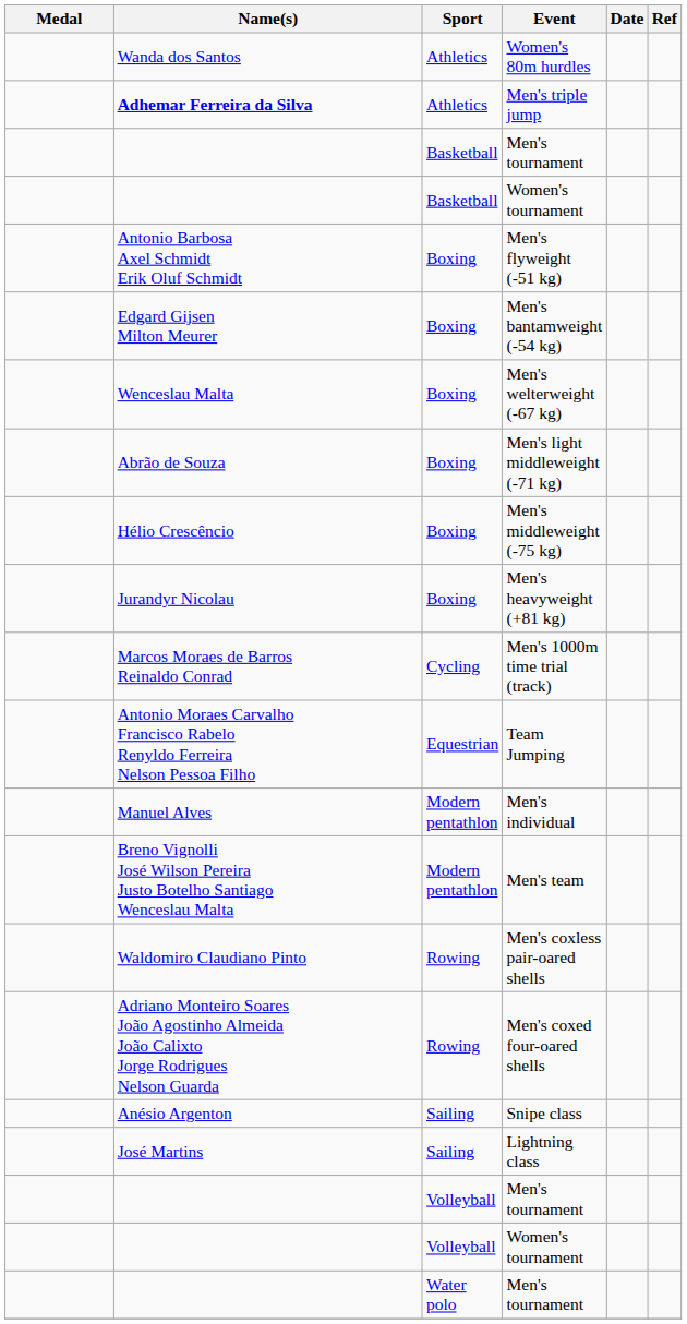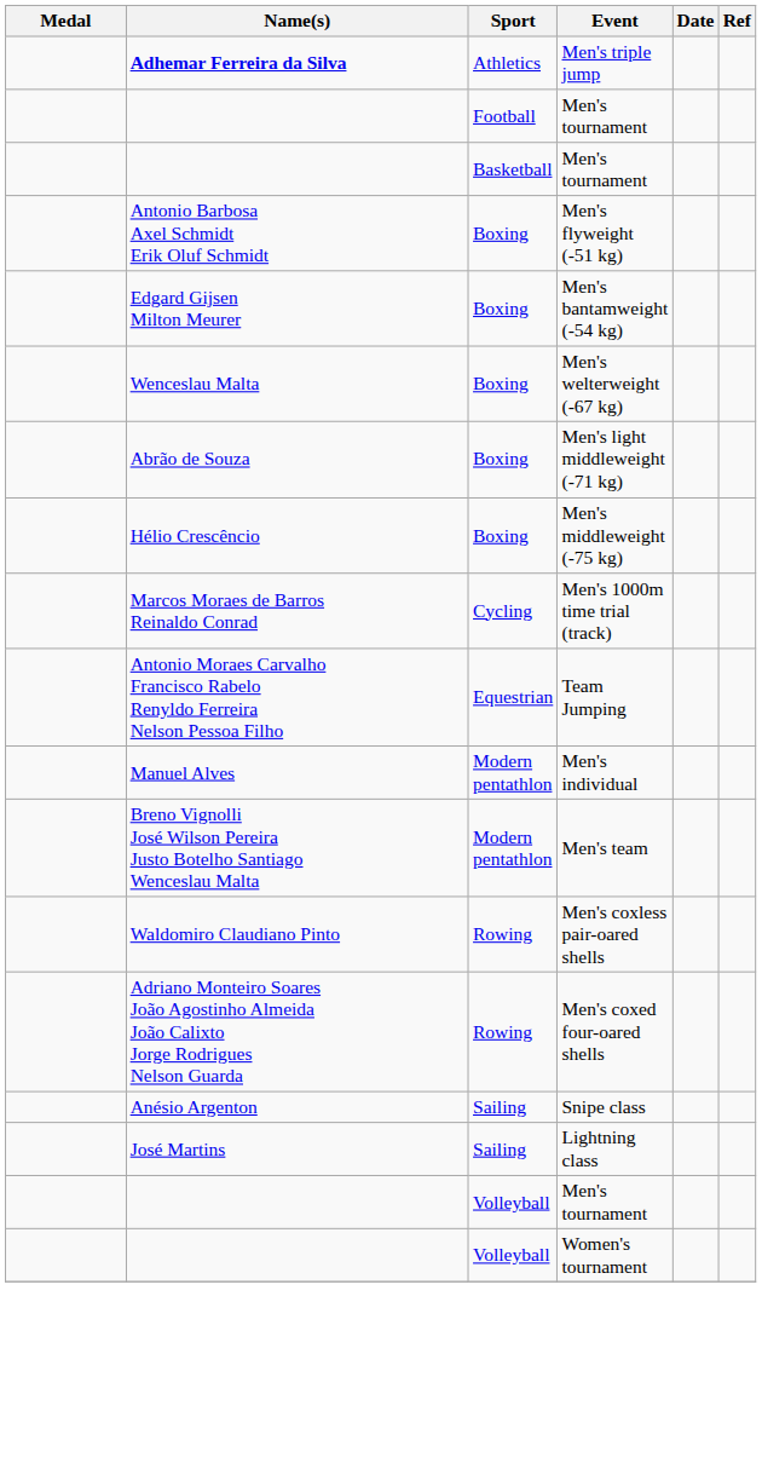- row: Wanda dos Santos | Athletics | Women's 80m hurdles
+ row: Football | Men's tournament
- row: Basketball | Women's tournament
- row: Jurandyr Nicolau | Boxing | Men's heavyweight (+81 kg)
- row: Water polo | Men's tournament
